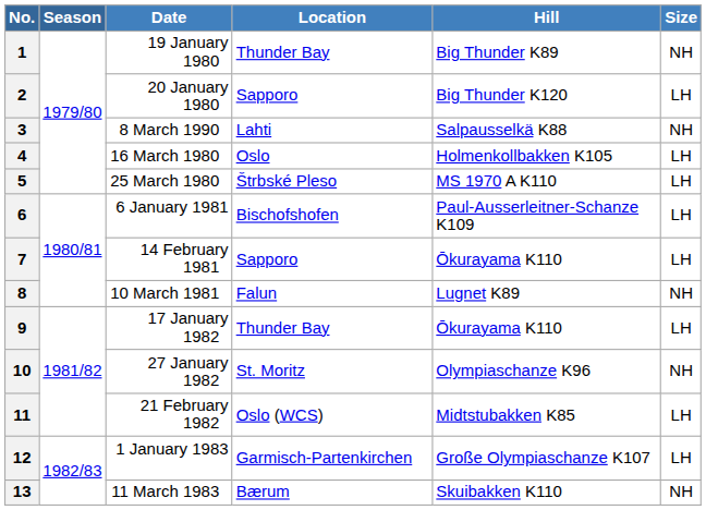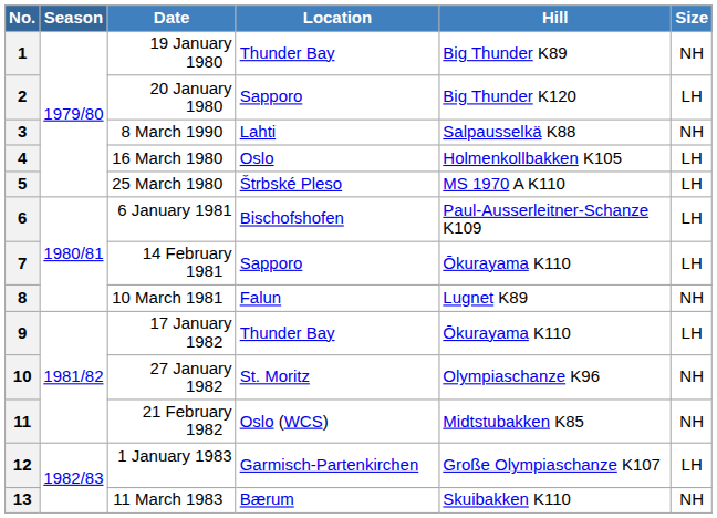11 | Size: LH -> NH
